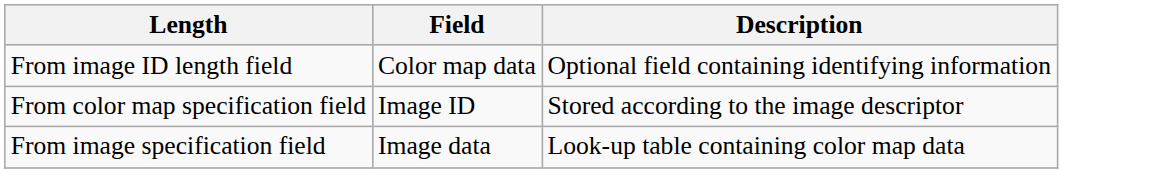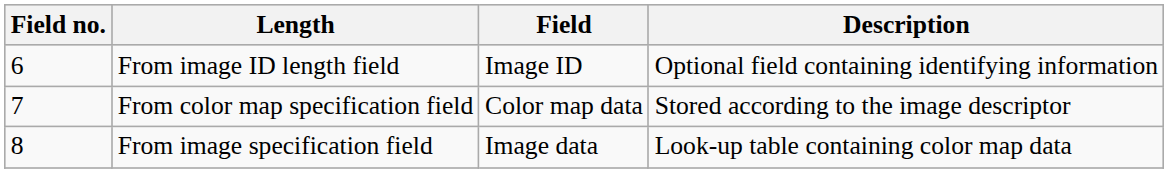+ column: Field no. | 6 | 7 | 8
From image ID length field | Field: Color map data -> Image ID
From color map specification field | Field: Image ID -> Color map data
